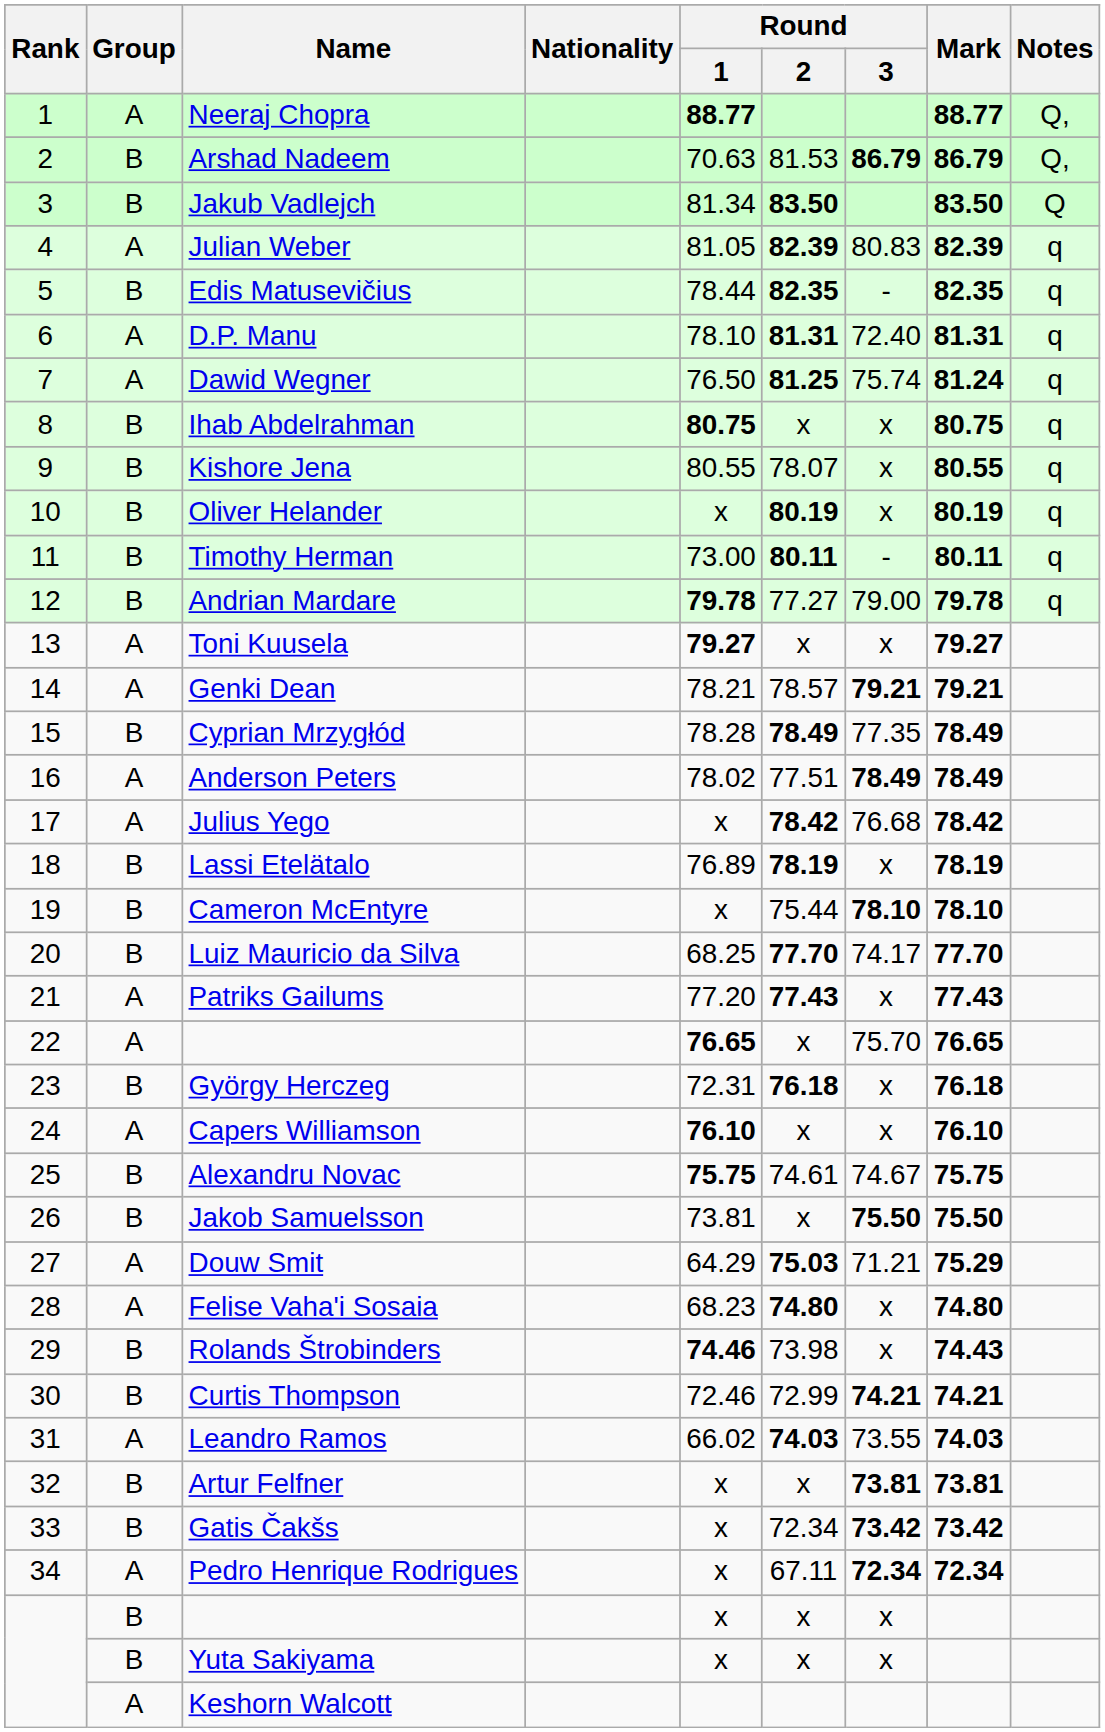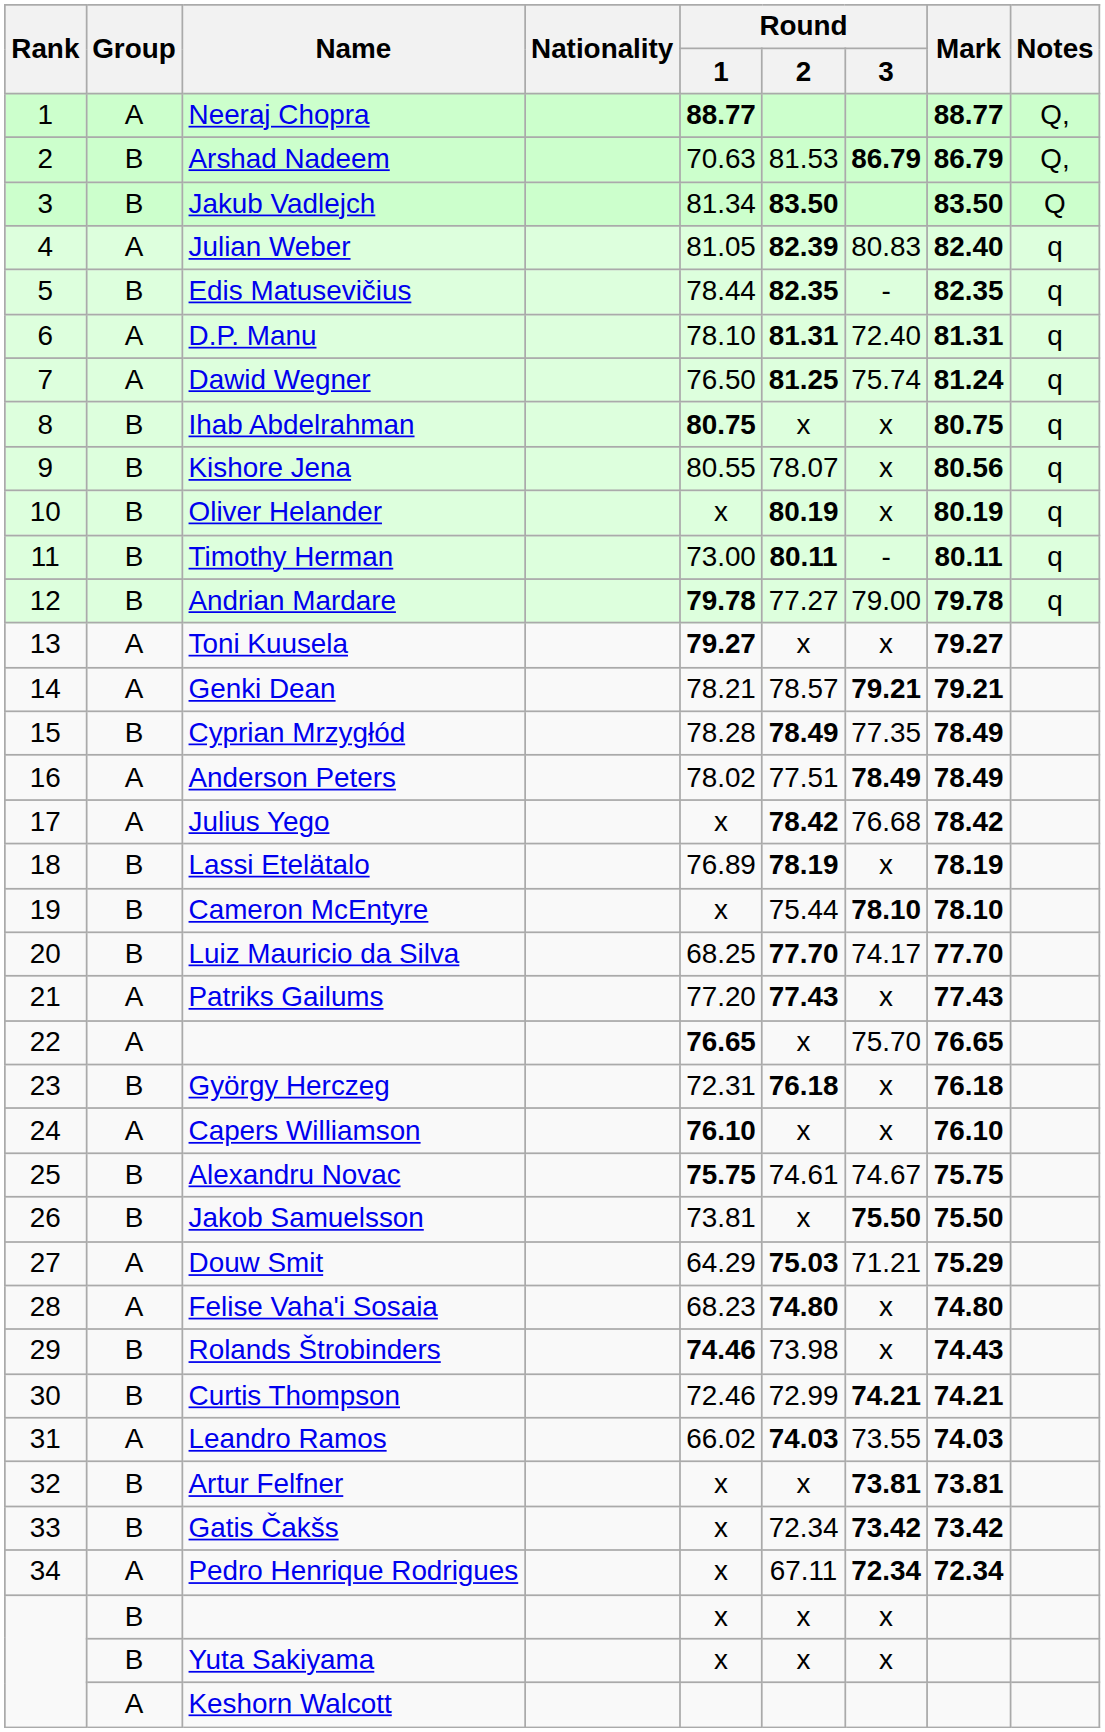Julian Weber | Mark: 82.39 -> 82.40
Kishore Jena | Mark: 80.55 -> 80.56
